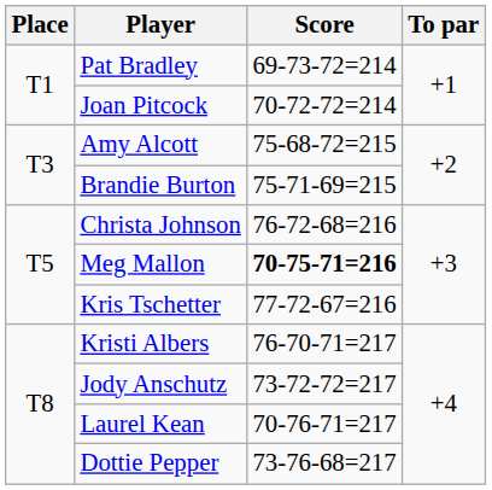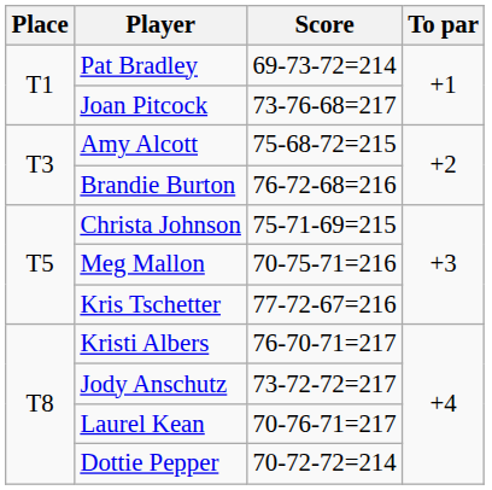Joan Pitcock | Score: 70-72-72=214 -> 73-76-68=217
Brandie Burton | Score: 75-71-69=215 -> 76-72-68=216
Christa Johnson | Score: 76-72-68=216 -> 75-71-69=215
Meg Mallon | Score: bold -> normal
Dottie Pepper | Score: 73-76-68=217 -> 70-72-72=214
